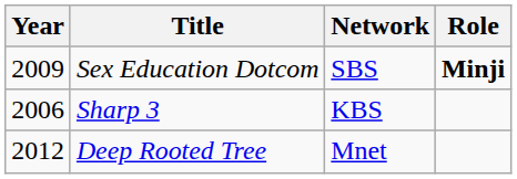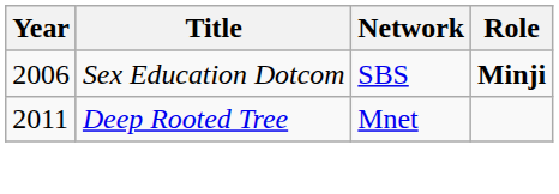Sex Education Dotcom | Year: 2009 -> 2006
- row: 2006 | Sharp 3 | KBS
Deep Rooted Tree | Year: 2012 -> 2011
